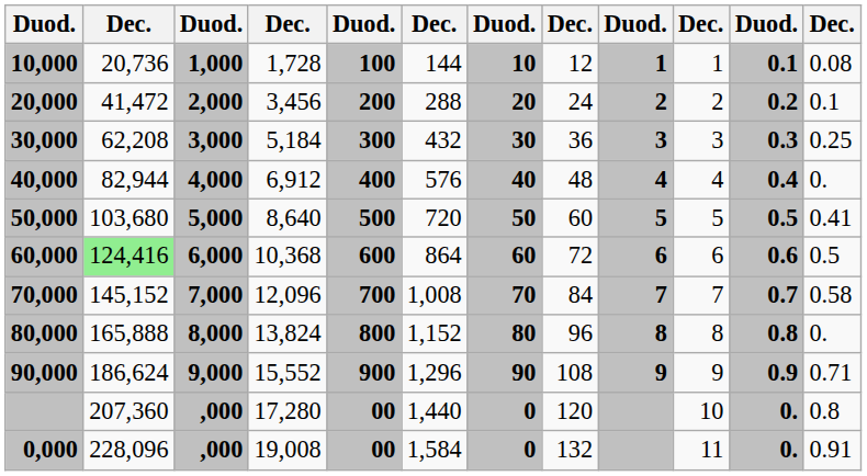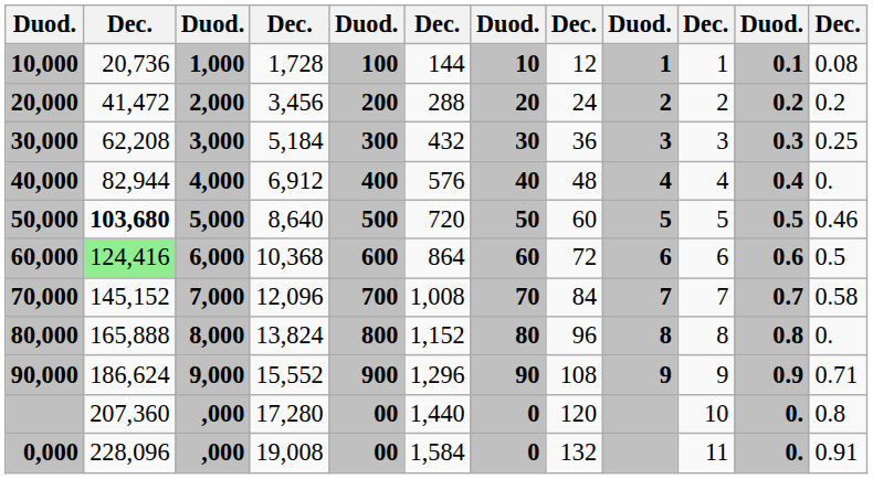20,000 | column 12: 0.1 -> 0.2
50,000 | column 2: normal -> bold
50,000 | column 12: 0.41 -> 0.46
